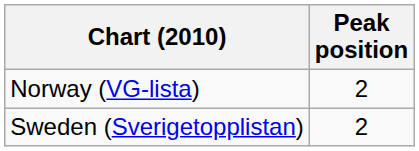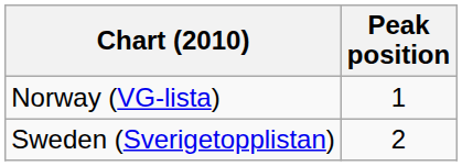Norway (VG-lista) | Peak position: 2 -> 1
